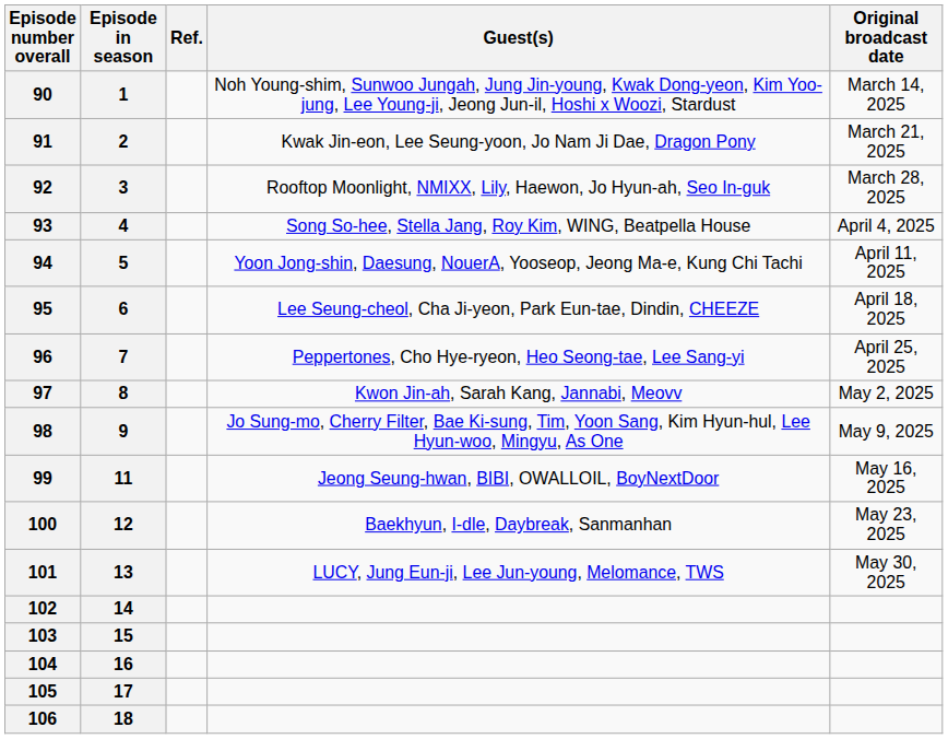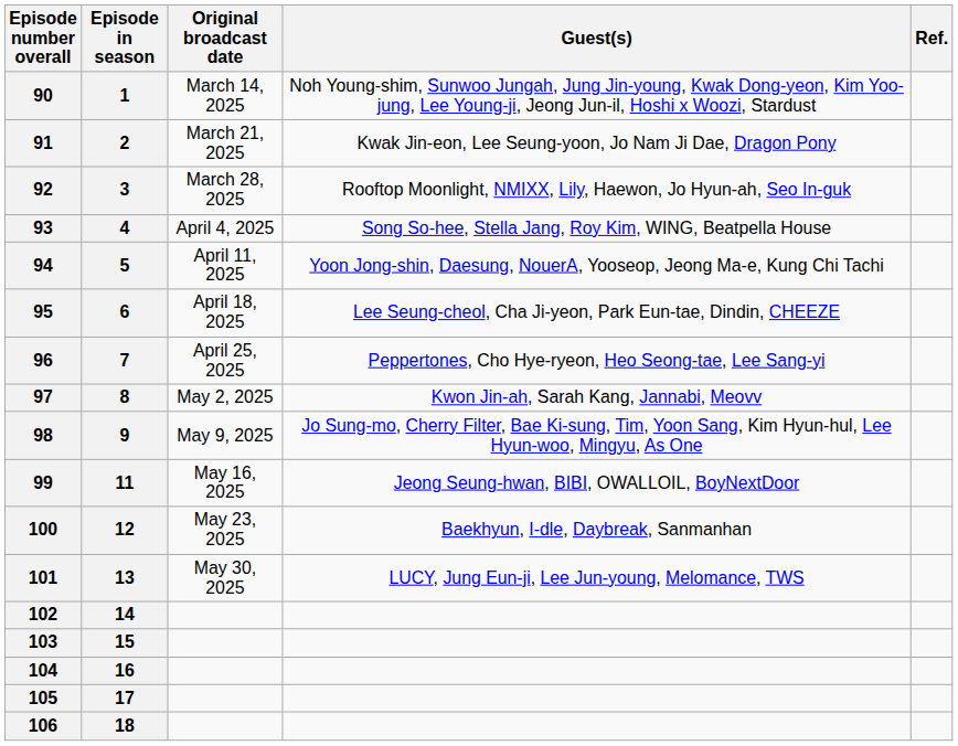columns swapped: Original broadcast date <-> Ref.
